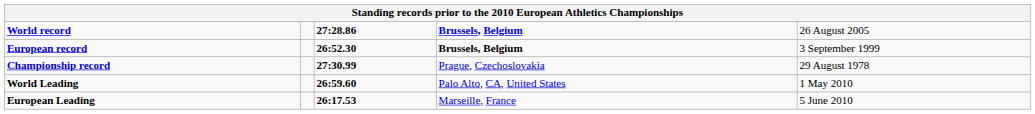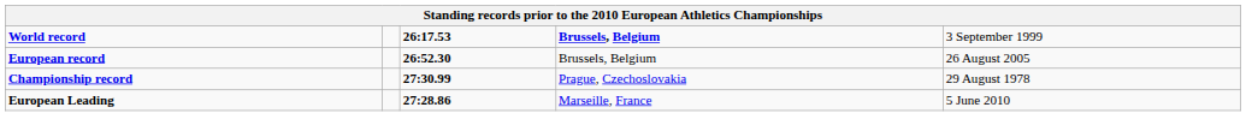World record | column 3: 27:28.86 -> 26:17.53
World record | column 5: 26 August 2005 -> 3 September 1999
European record | column 4: bold -> normal
European record | column 5: 3 September 1999 -> 26 August 2005
- row: World Leading | 26:59.60 | Palo Alto, CA, United States | 1 May 2010
European Leading | column 3: 26:17.53 -> 27:28.86
